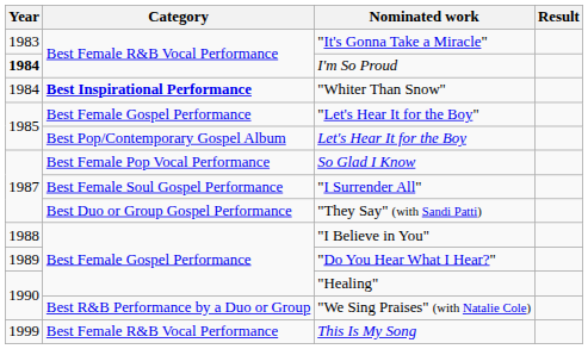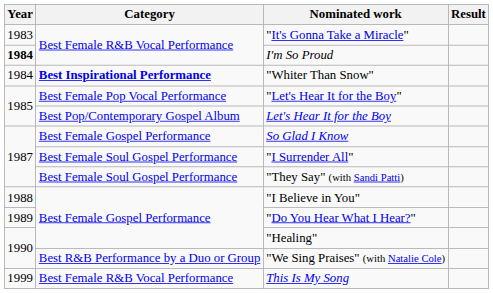"Let's Hear It for the Boy" | Category: Best Female Gospel Performance -> Best Female Pop Vocal Performance
So Glad I Know | Category: Best Female Pop Vocal Performance -> Best Female Gospel Performance
"They Say" (with Sandi Patti) | Category: Best Duo or Group Gospel Performance -> Best Female Soul Gospel Performance
